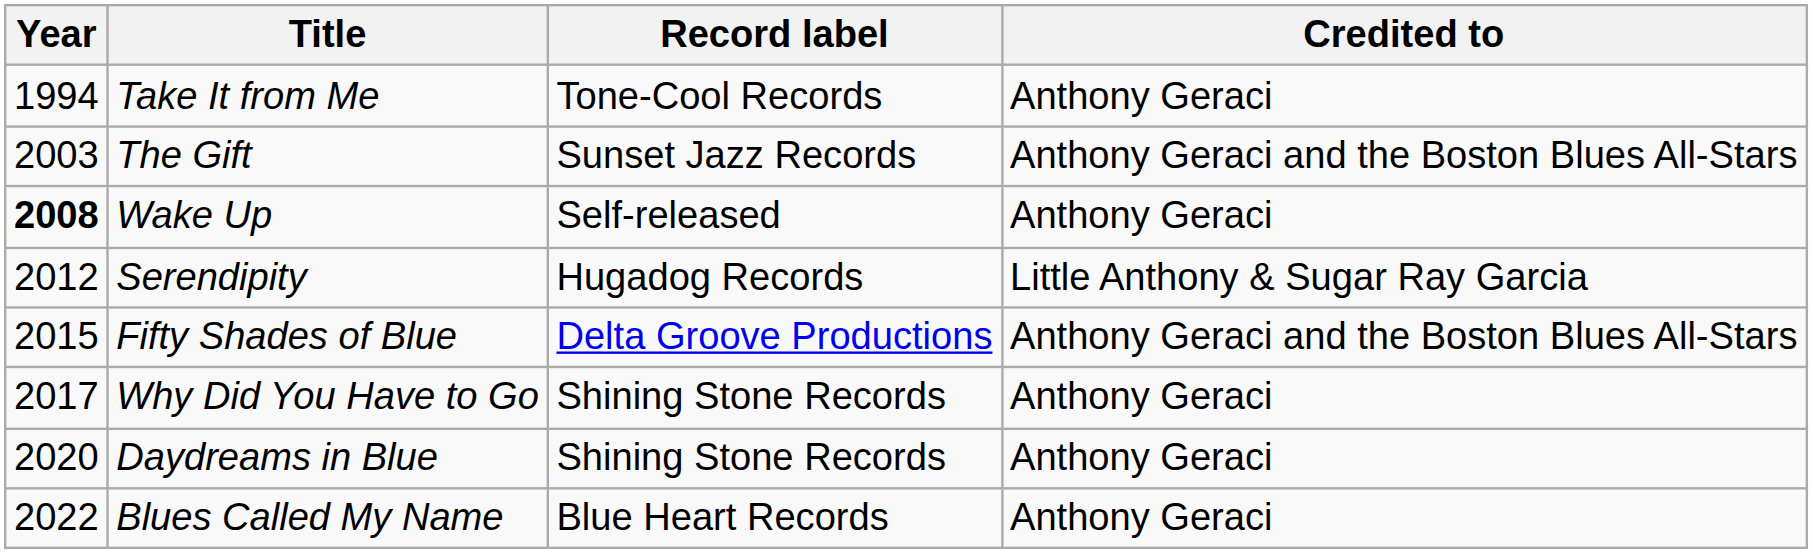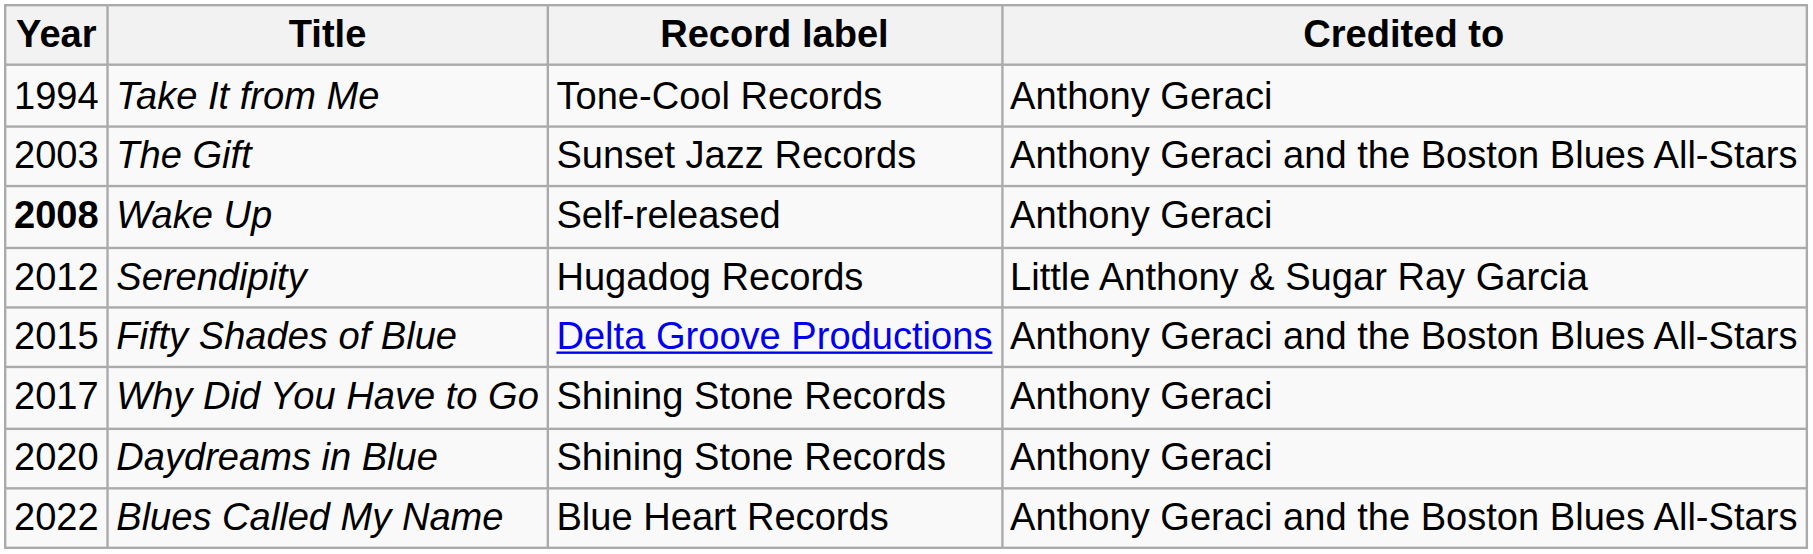Blues Called My Name | Credited to: Anthony Geraci -> Anthony Geraci and the Boston Blues All-Stars
